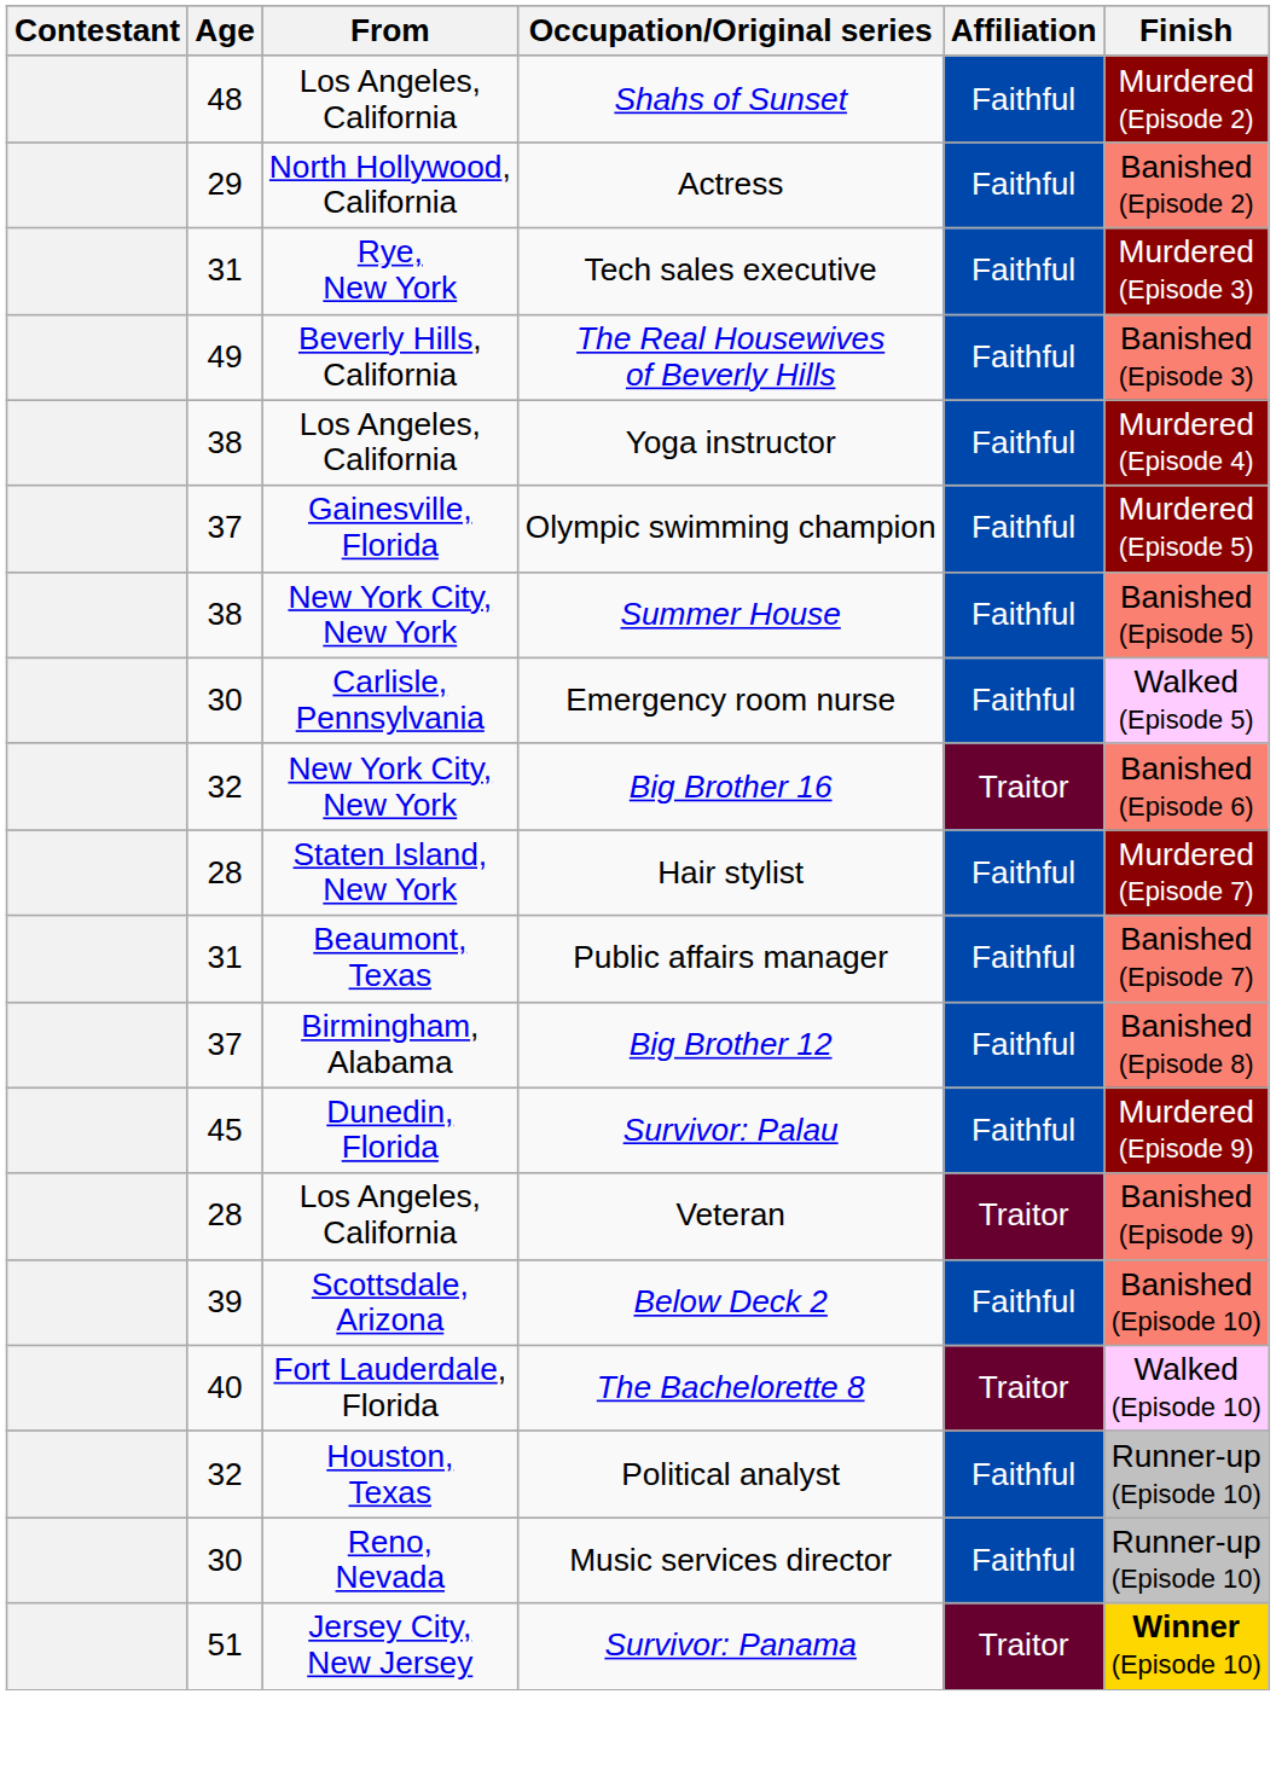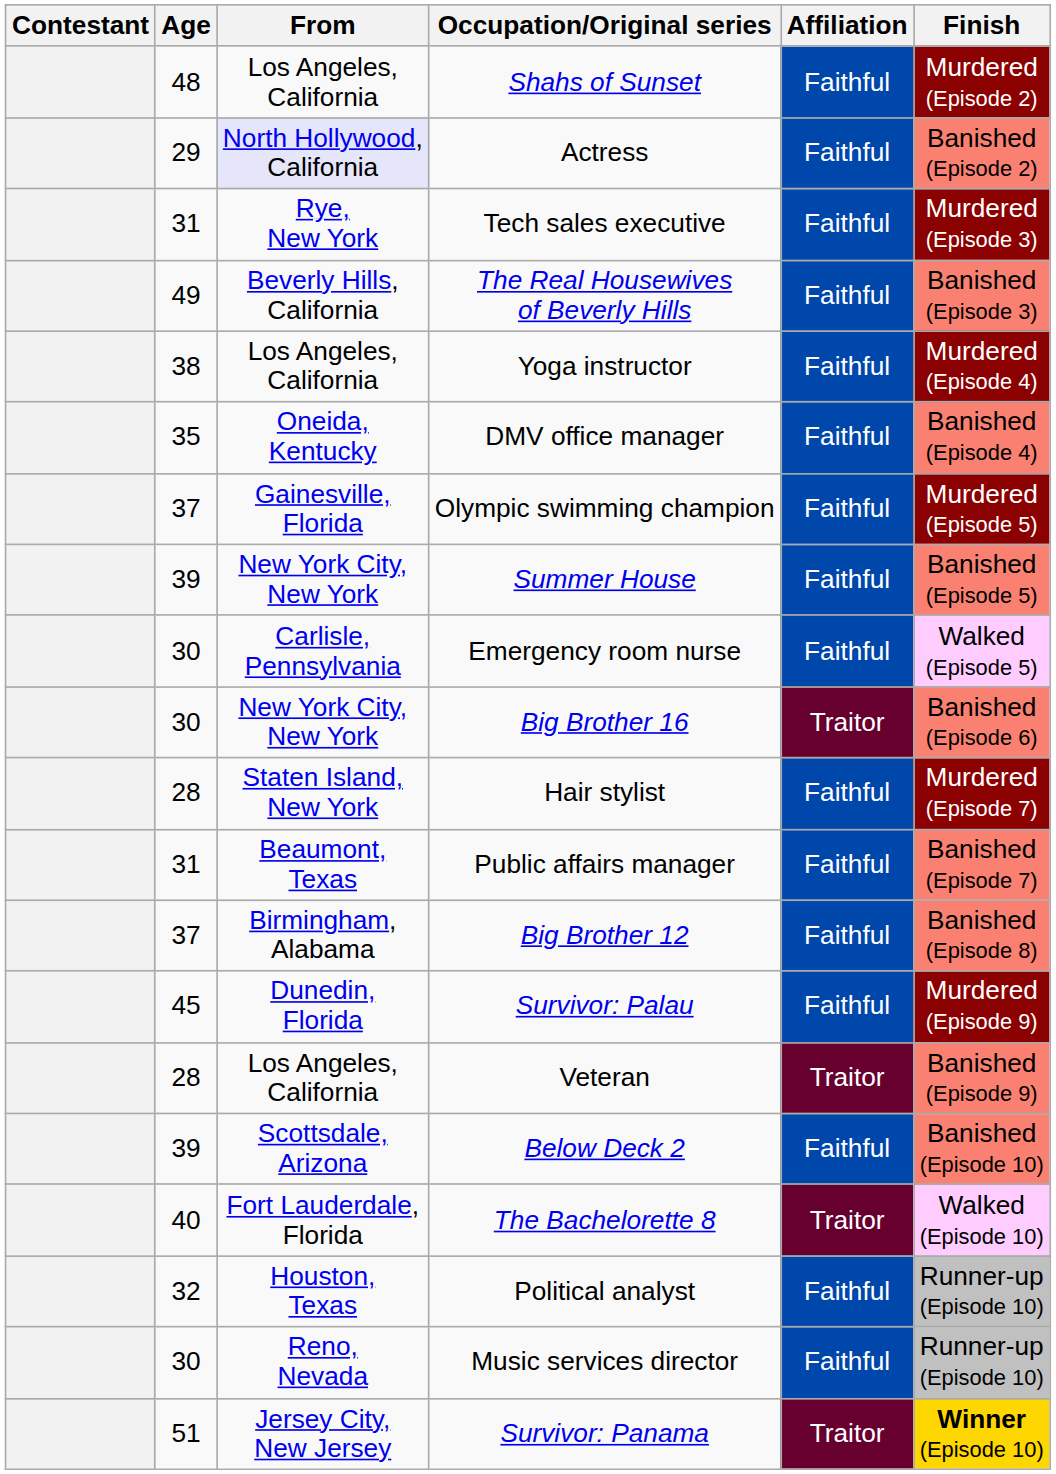Actress | From: no background -> lavender background
+ row: 35 | Oneida, Kentucky | DMV office manager | Faithful | Banished (Episode 4)
Summer House | Age: 38 -> 39
Big Brother 16 | Age: 32 -> 30
